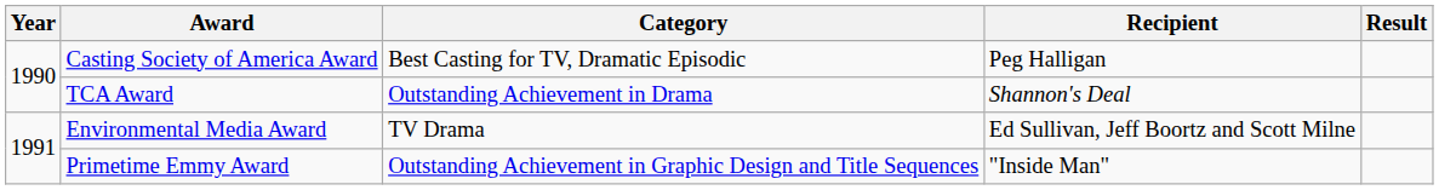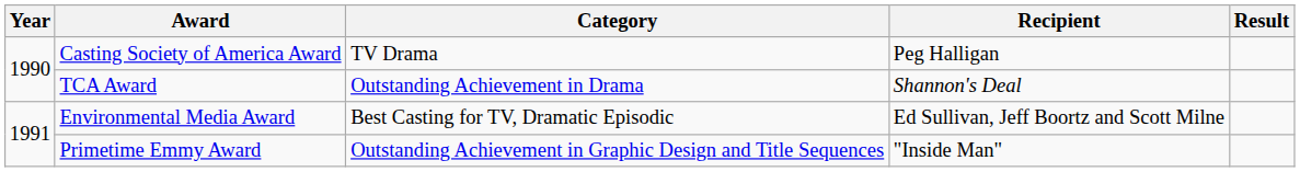Casting Society of America Award | Category: Best Casting for TV, Dramatic Episodic -> TV Drama
Environmental Media Award | Category: TV Drama -> Best Casting for TV, Dramatic Episodic
